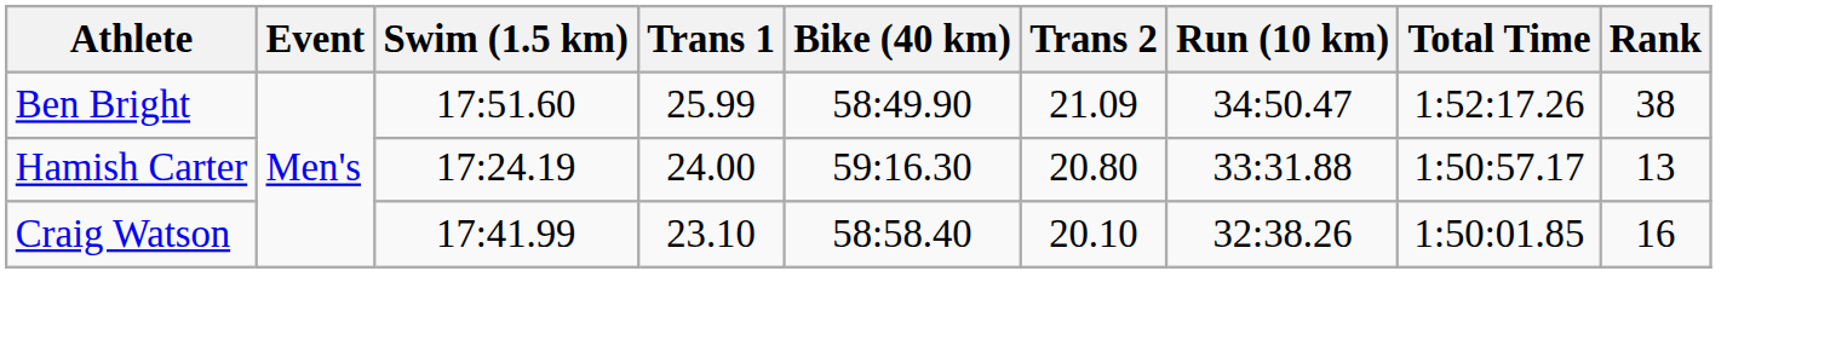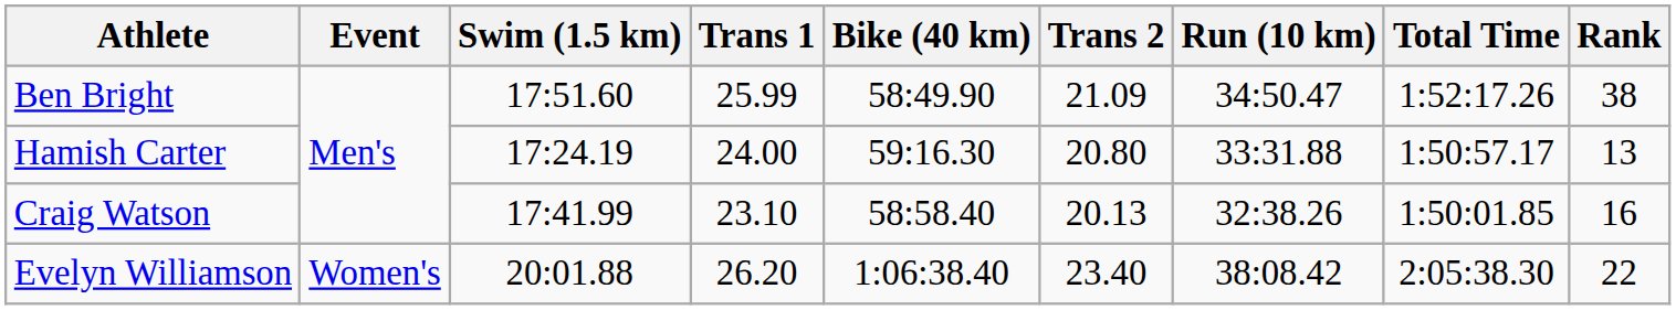Craig Watson | Trans 2: 20.10 -> 20.13
+ row: Evelyn Williamson | Women's | 20:01.88 | 26.20 | 1:06:38.40 | 23.40 | 38:08.42 | 2:05:38.30 | 22
